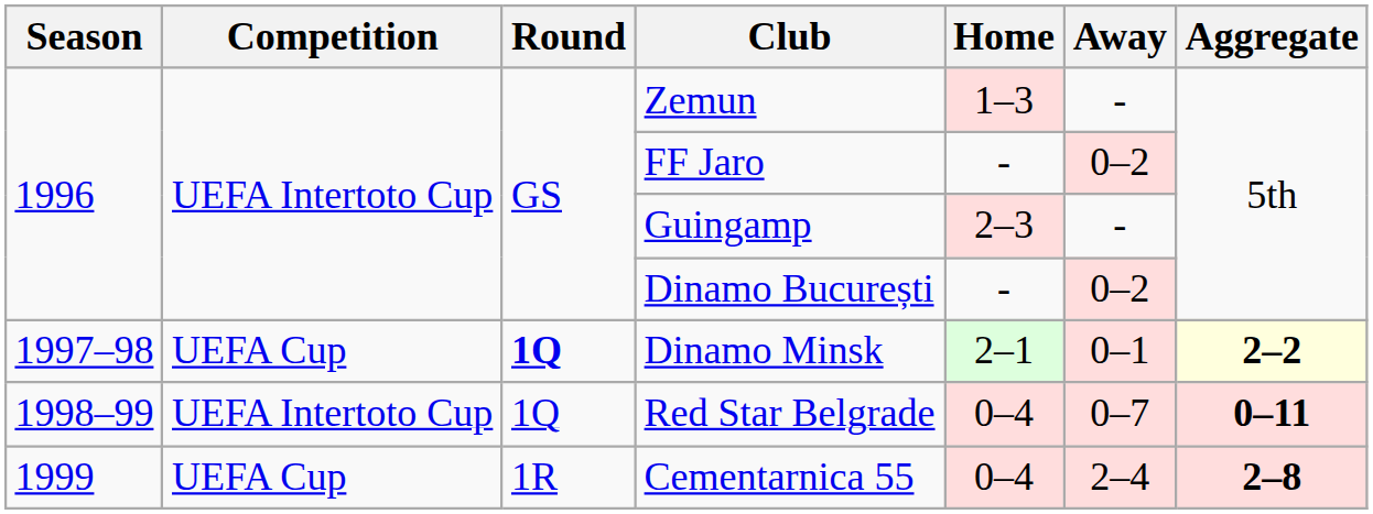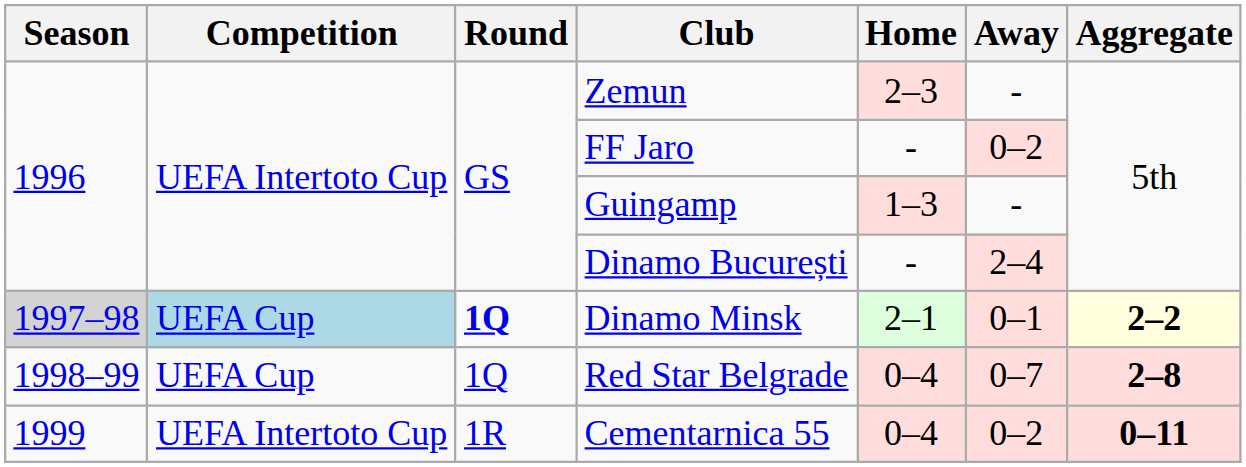Zemun | Home: 1–3 -> 2–3
Guingamp | Home: 2–3 -> 1–3
Dinamo București | Away: 0–2 -> 2–4
Dinamo Minsk | Season: no background -> lightgrey background
Dinamo Minsk | Competition: no background -> lightblue background
Red Star Belgrade | Competition: UEFA Intertoto Cup -> UEFA Cup
Red Star Belgrade | Aggregate: 0–11 -> 2–8
Cementarnica 55 | Competition: UEFA Cup -> UEFA Intertoto Cup
Cementarnica 55 | Away: 2–4 -> 0–2
Cementarnica 55 | Aggregate: 2–8 -> 0–11
